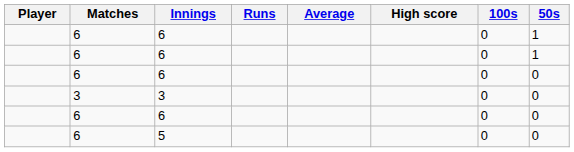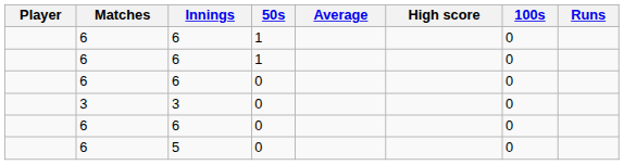columns swapped: Runs <-> 50s
